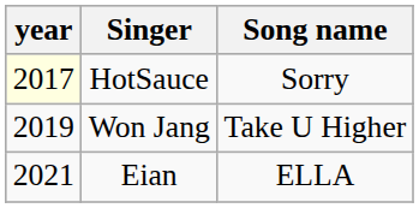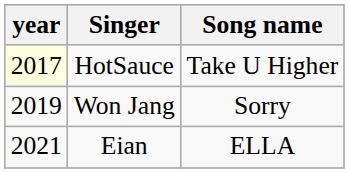HotSauce | Song name: Sorry -> Take U Higher
Won Jang | Song name: Take U Higher -> Sorry
